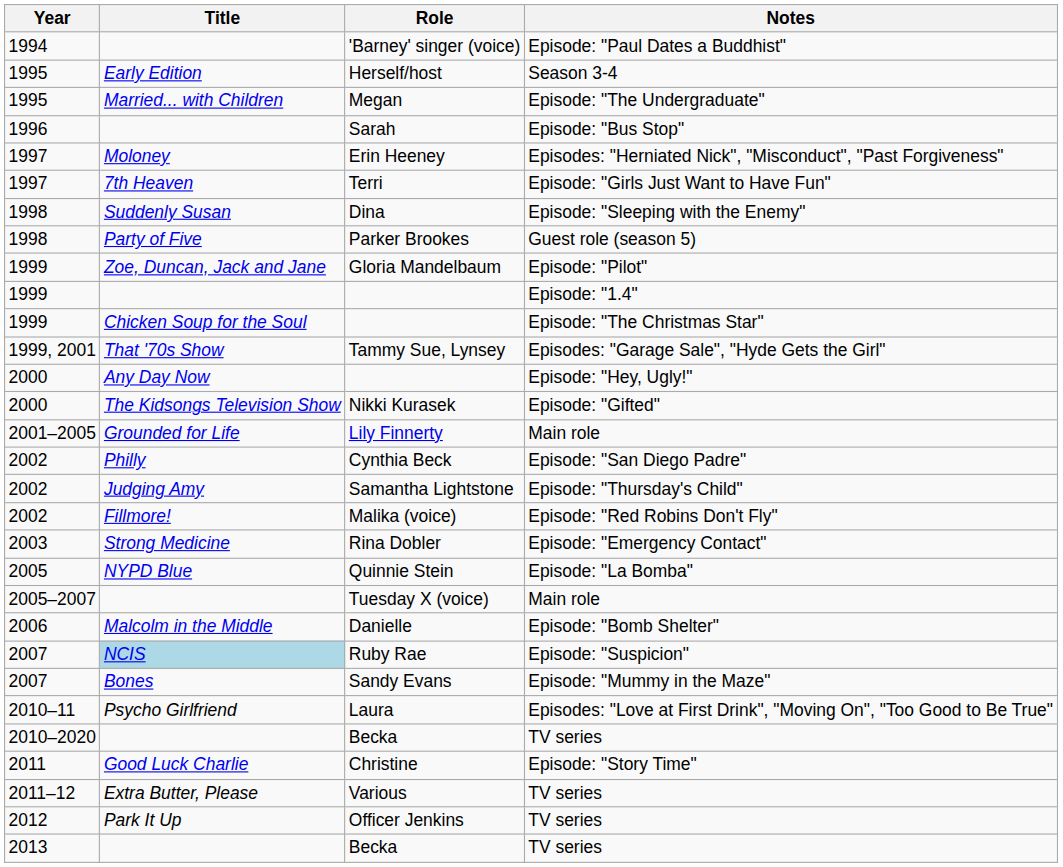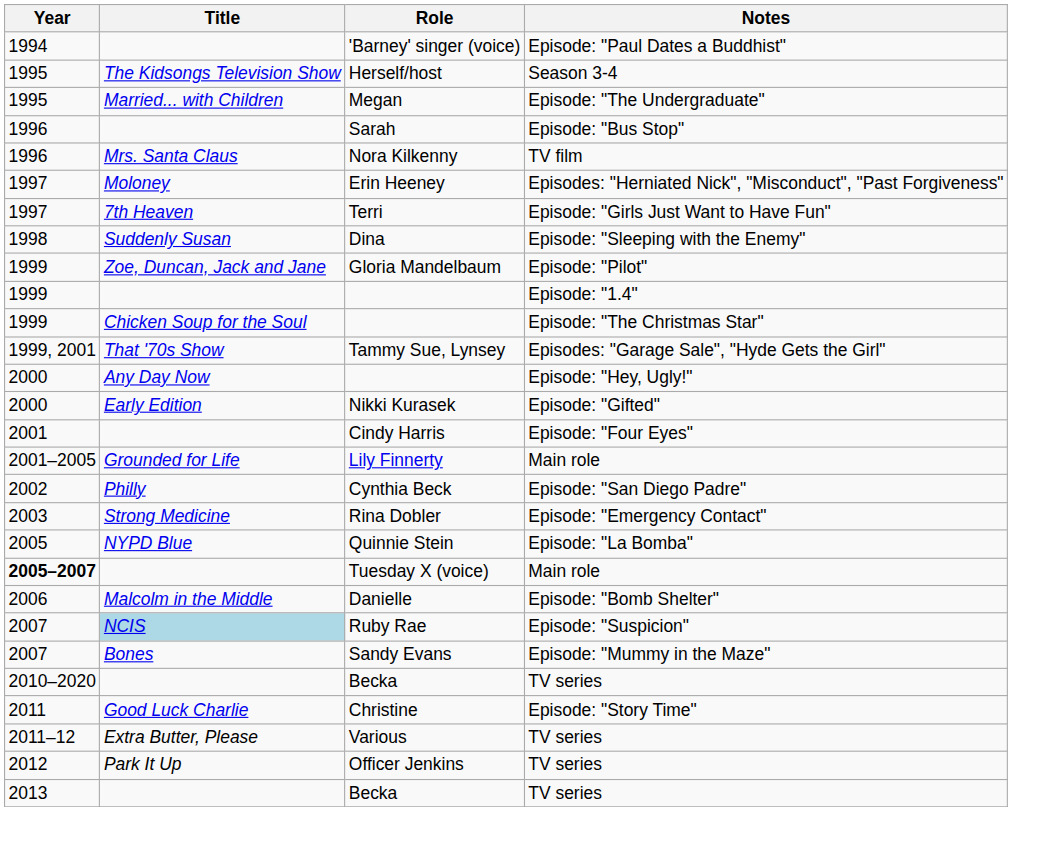Herself/host | Title: Early Edition -> The Kidsongs Television Show
+ row: 1996 | Mrs. Santa Claus | Nora Kilkenny | TV film
- row: 1998 | Party of Five | Parker Brookes | Guest role (season 5)
Nikki Kurasek | Title: The Kidsongs Television Show -> Early Edition
+ row: 2001 | Cindy Harris | Episode: "Four Eyes"
- row: 2002 | Judging Amy | Samantha Lightstone | Episode: "Thursday's Child"
- row: 2002 | Fillmore! | Malika (voice) | Episode: "Red Robins Don't Fly"
Tuesday X (voice) | Year: normal -> bold
- row: 2010–11 | Psycho Girlfriend | Laura | Episodes: "Love at First Drink", "Moving On", "Too Good to Be True"
